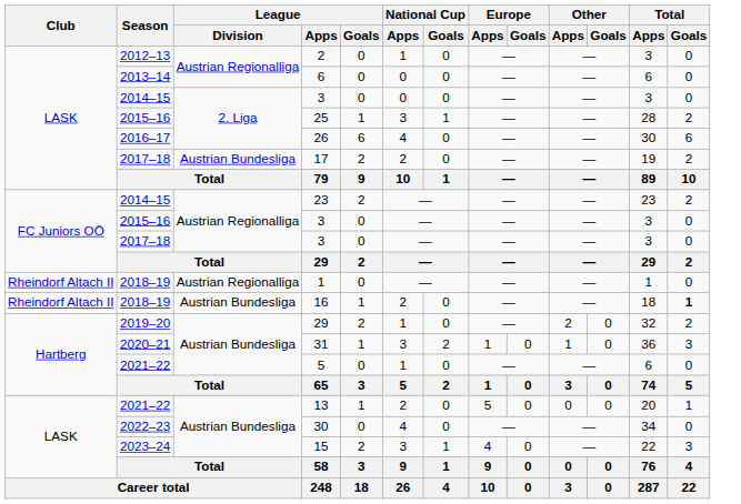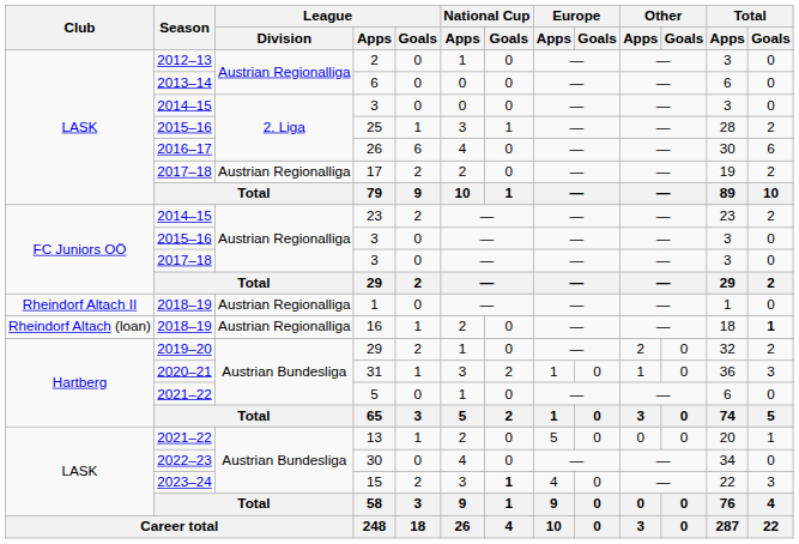17 | League / Division: Austrian Bundesliga -> Austrian Regionalliga
16 | Club: Rheindorf Altach II -> Rheindorf Altach (loan)
16 | League / Division: Austrian Bundesliga -> Austrian Regionalliga
15 | National Cup / Goals: normal -> bold
